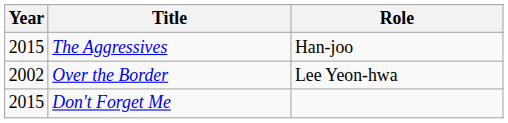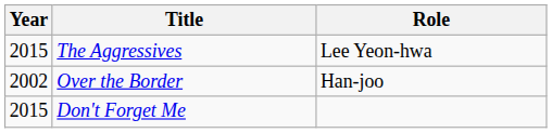The Aggressives | Role: Han-joo -> Lee Yeon-hwa
Over the Border | Role: Lee Yeon-hwa -> Han-joo
